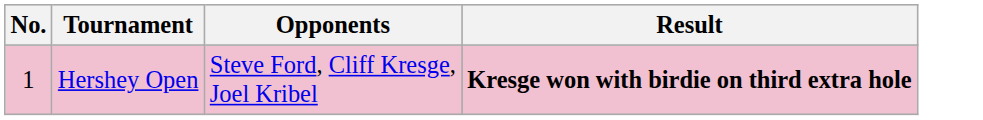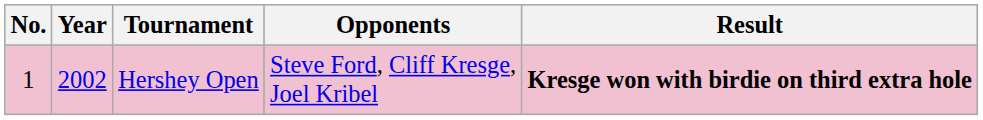+ column: Year | 2002
